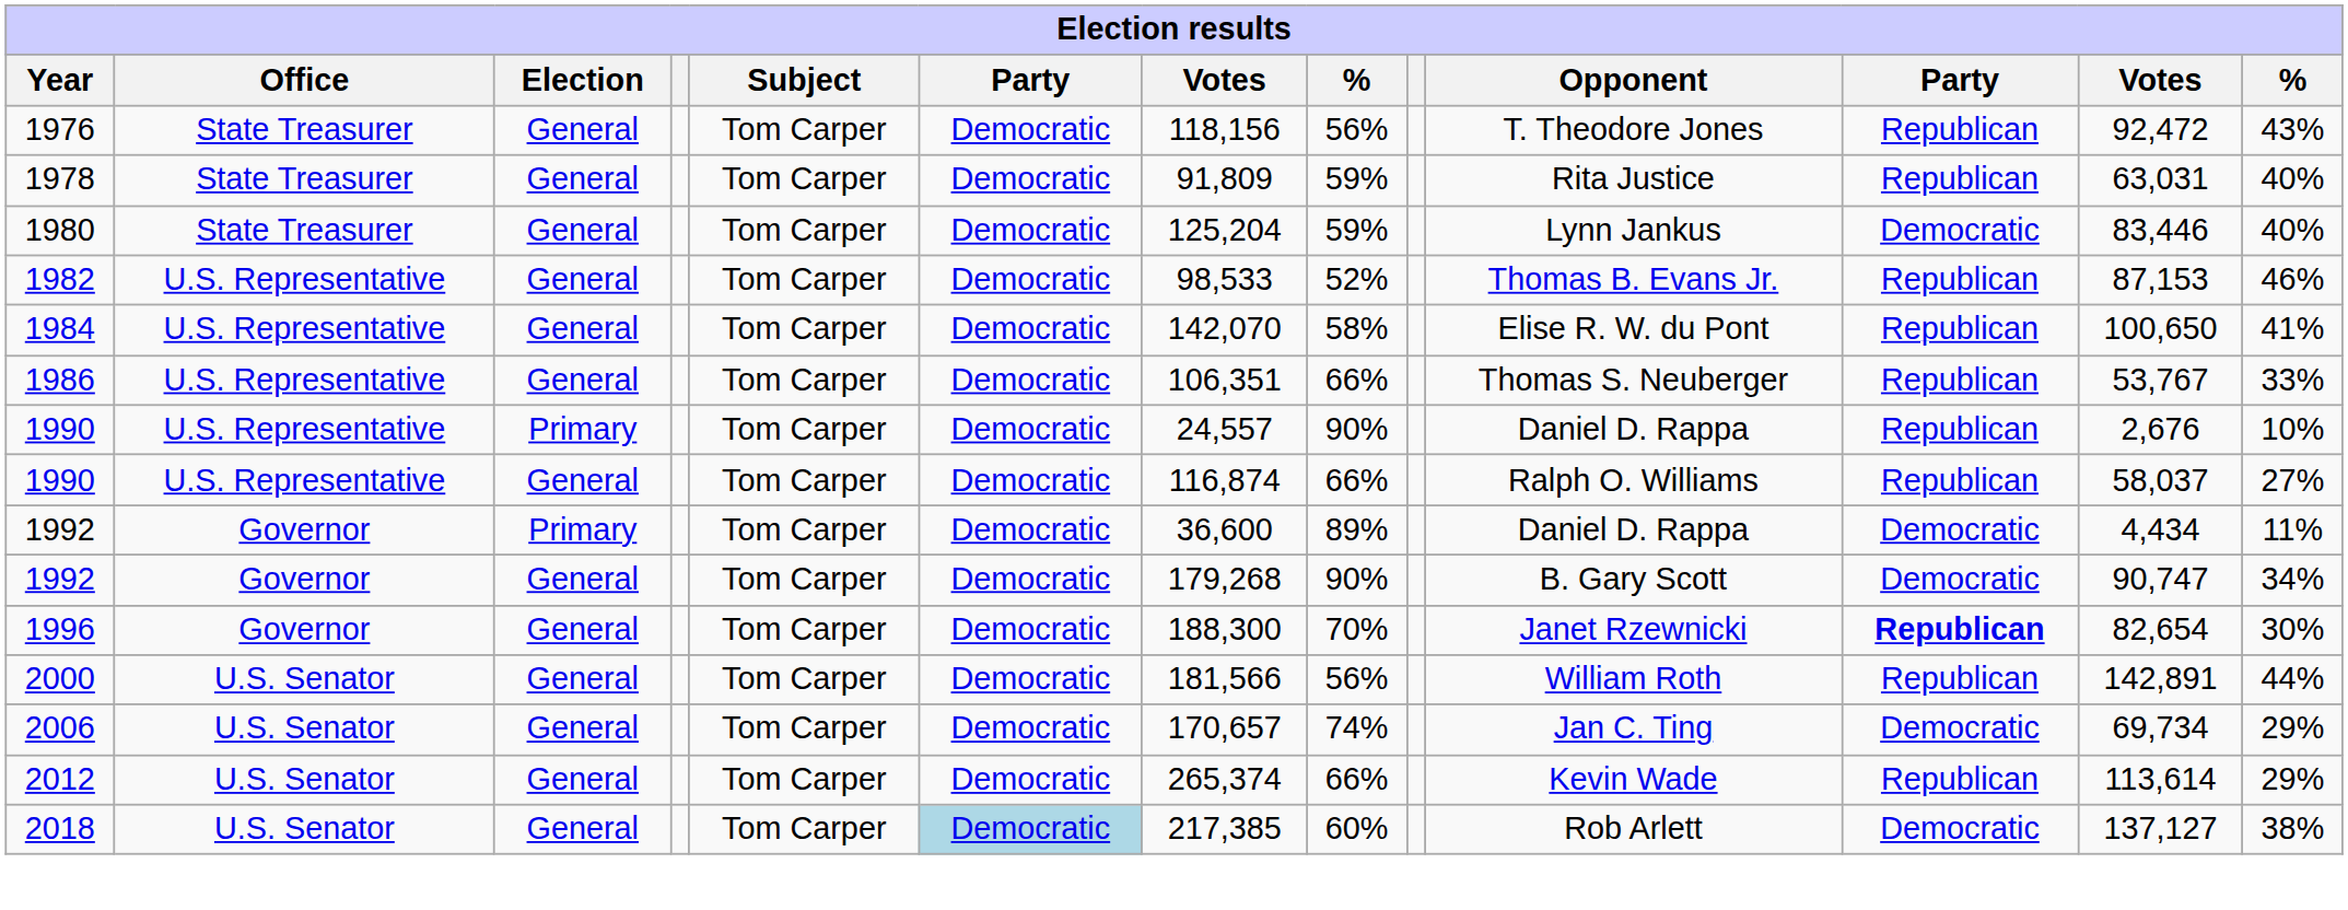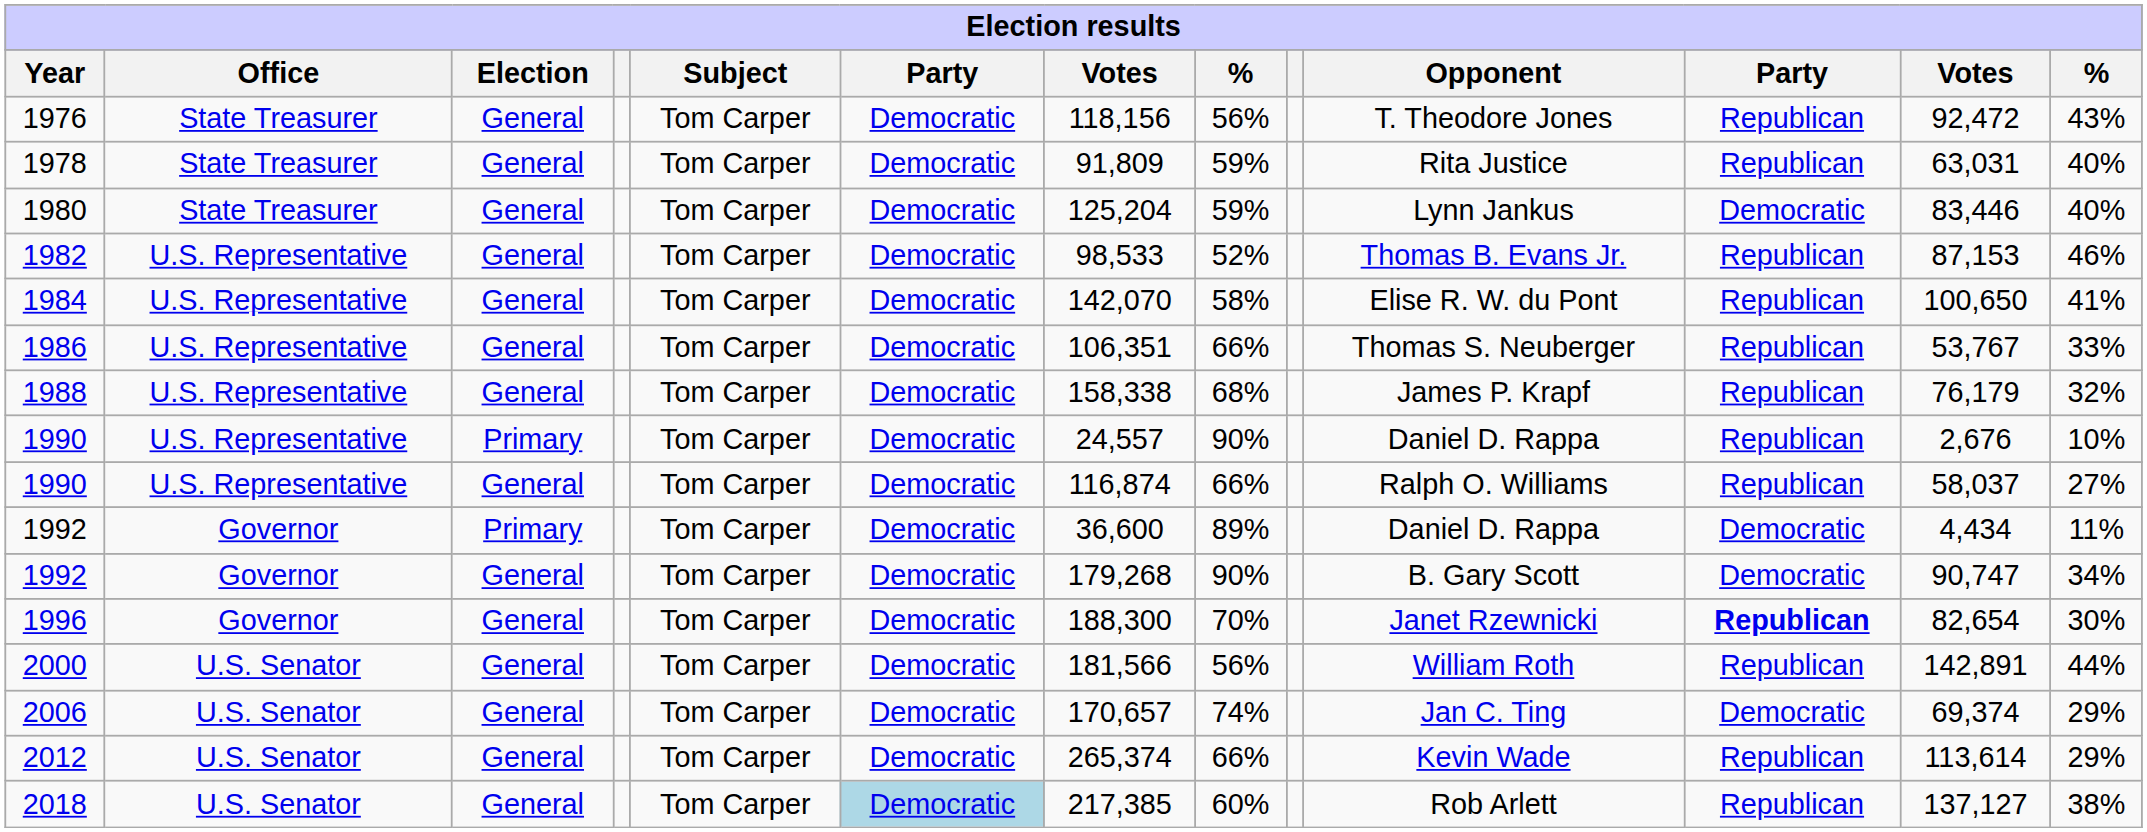+ row: 1988 | U.S. Representative | General | Tom Carper | Democratic | 158,338 | 68% | James P. Krapf | Republican | 76,179 | 32%
2006 | column 12: 69,734 -> 69,374
2018 | column 11: Democratic -> Republican
